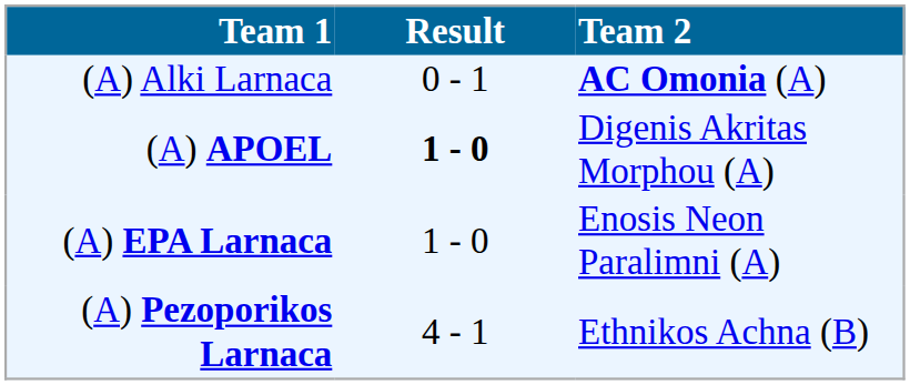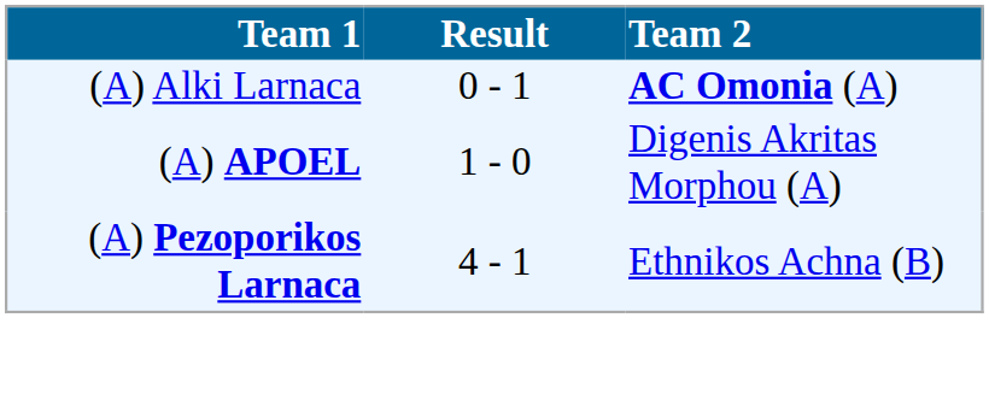(A) APOEL | Result: bold -> normal
- row: (A) EPA Larnaca | 1 - 0 | Enosis Neon Paralimni (A)
